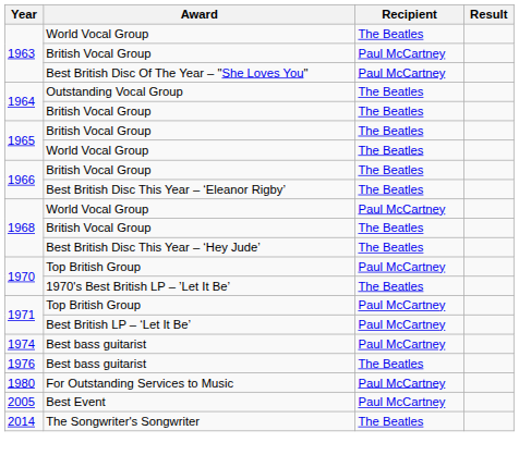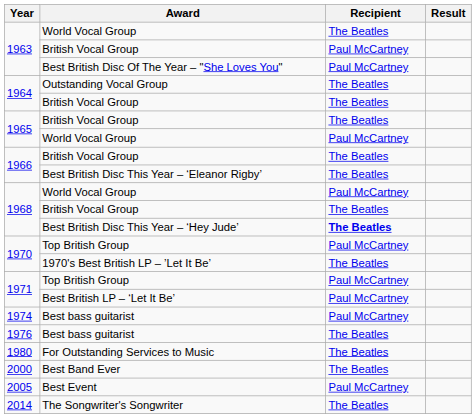1965 / World Vocal Group | Recipient: The Beatles -> Paul McCartney
Best British Disc This Year – ‘Hey Jude’ | Recipient: normal -> bold
For Outstanding Services to Music | Recipient: Paul McCartney -> The Beatles
+ row: 2000 | Best Band Ever | The Beatles
